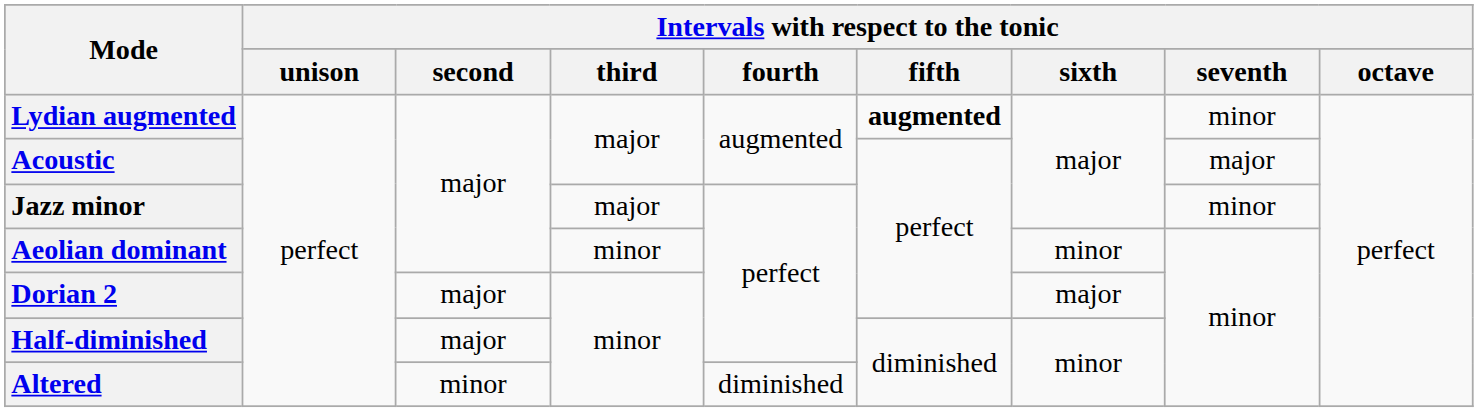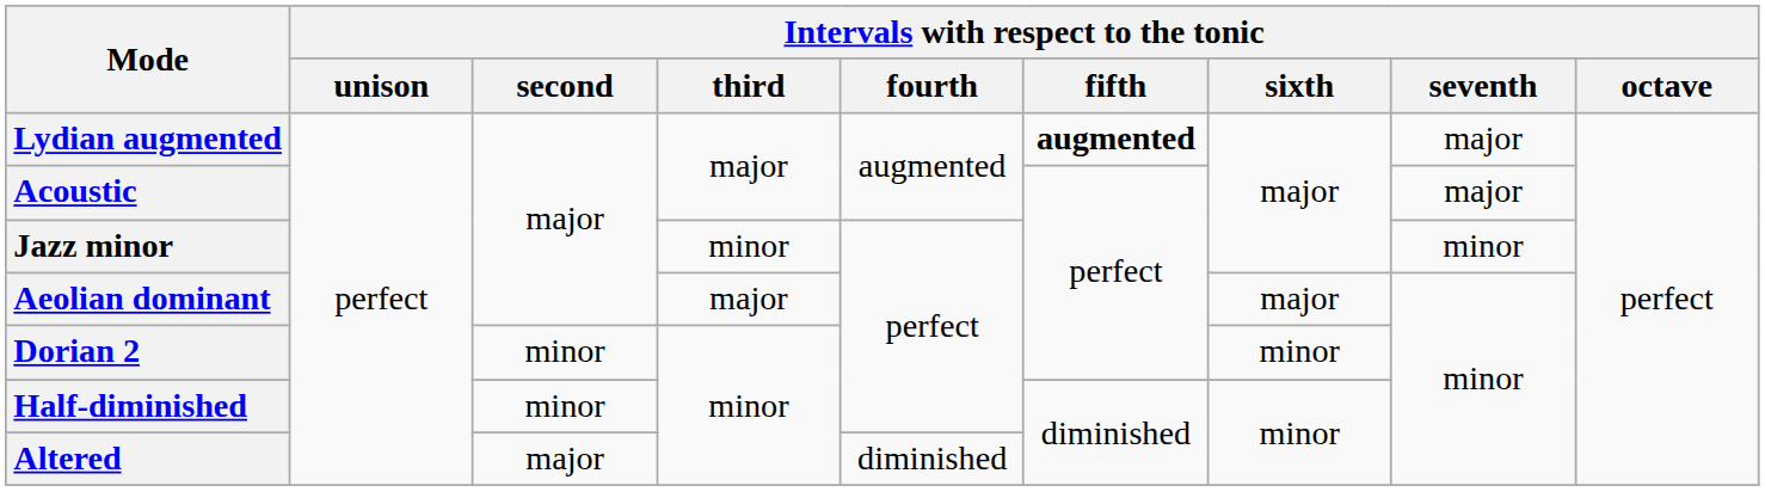Lydian augmented | Intervals with respect to the tonic / seventh: minor -> major
Jazz minor | Intervals with respect to the tonic / third: major -> minor
Aeolian dominant | Intervals with respect to the tonic / third: minor -> major
Aeolian dominant | Intervals with respect to the tonic / sixth: minor -> major
Dorian 2 | Intervals with respect to the tonic / second: major -> minor
Dorian 2 | Intervals with respect to the tonic / sixth: major -> minor
Half-diminished | Intervals with respect to the tonic / second: major -> minor
Altered | Intervals with respect to the tonic / second: minor -> major
